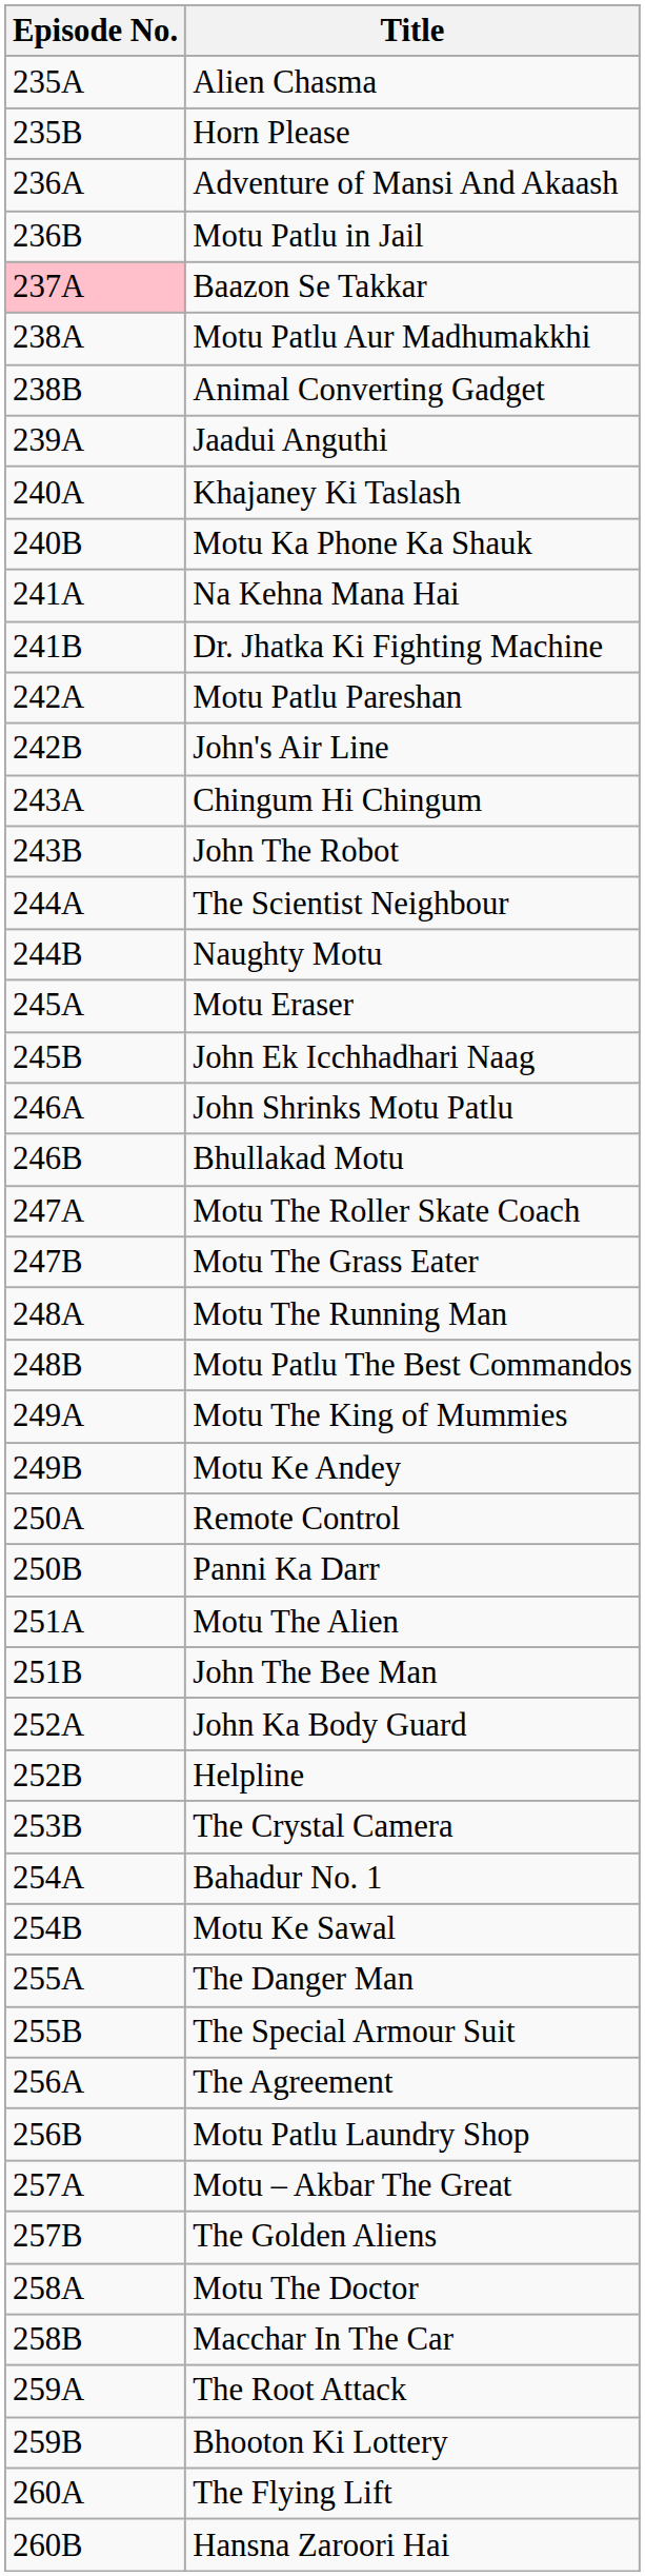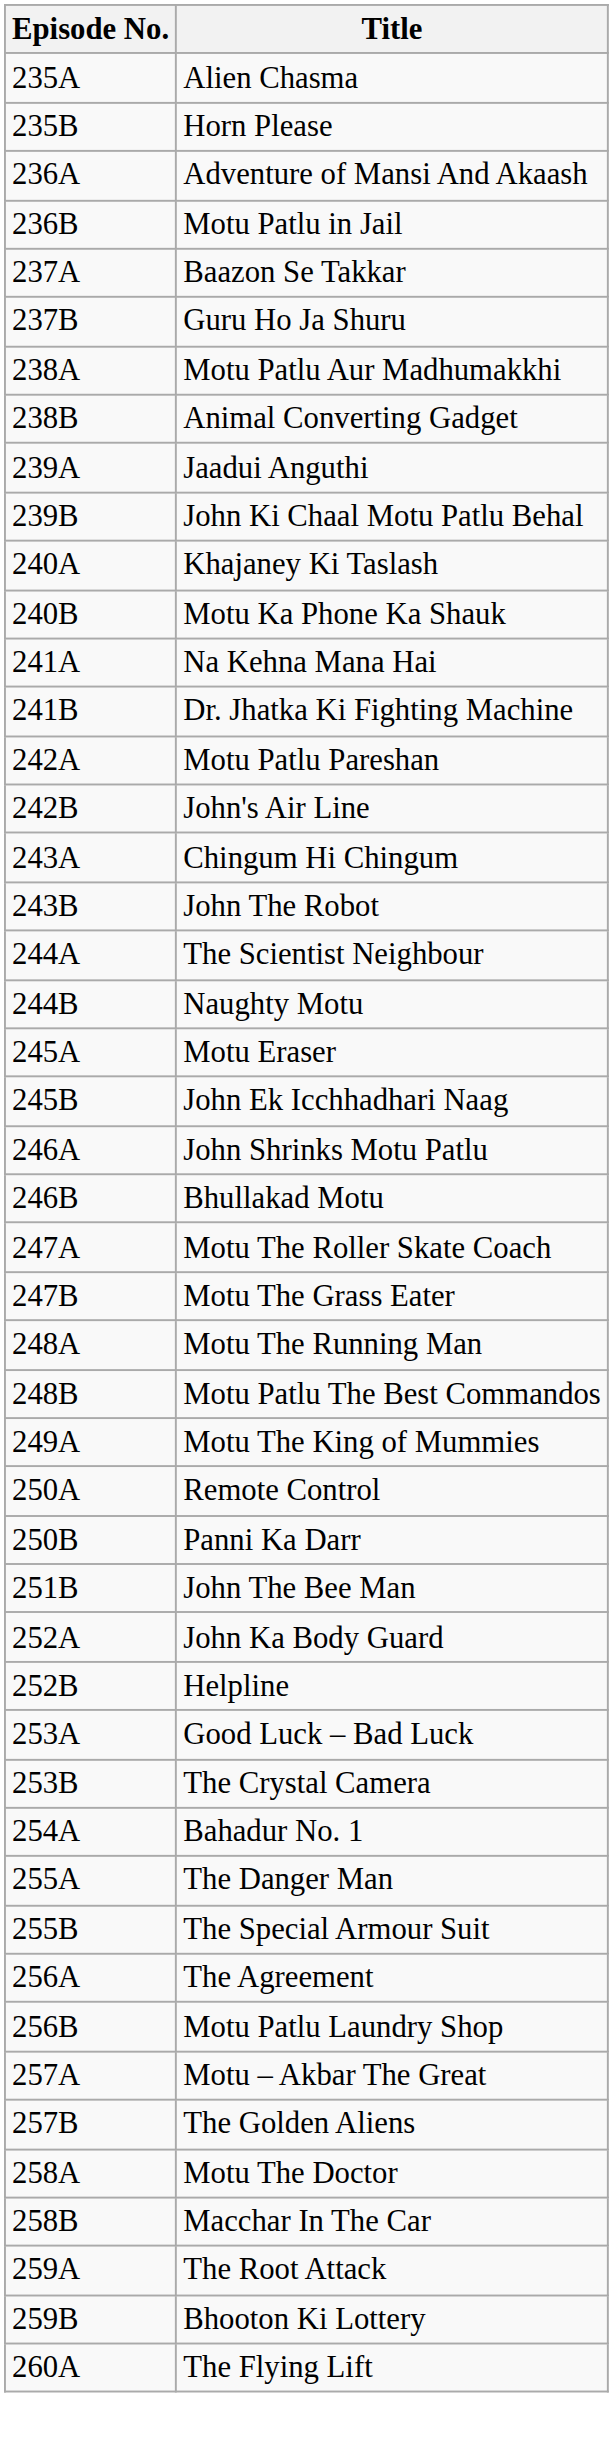Baazon Se Takkar | Episode No.: pink background -> no background
+ row: 237B | Guru Ho Ja Shuru
+ row: 239B | John Ki Chaal Motu Patlu Behal
- row: 249B | Motu Ke Andey
- row: 251A | Motu The Alien
+ row: 253A | Good Luck – Bad Luck
- row: 254B | Motu Ke Sawal
- row: 260B | Hansna Zaroori Hai
